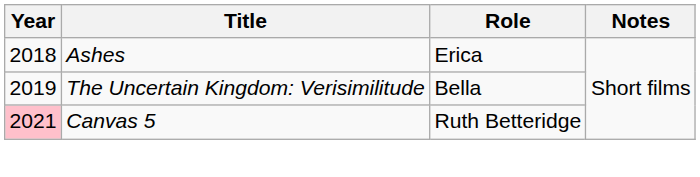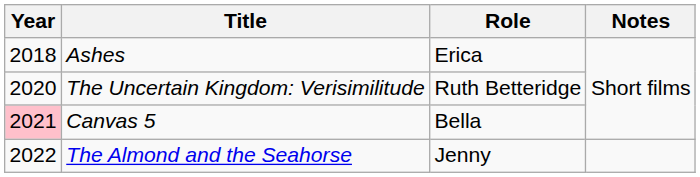The Uncertain Kingdom: Verisimilitude | Year: 2019 -> 2020
The Uncertain Kingdom: Verisimilitude | Role: Bella -> Ruth Betteridge
Canvas 5 | Role: Ruth Betteridge -> Bella
+ row: 2022 | The Almond and the Seahorse | Jenny
